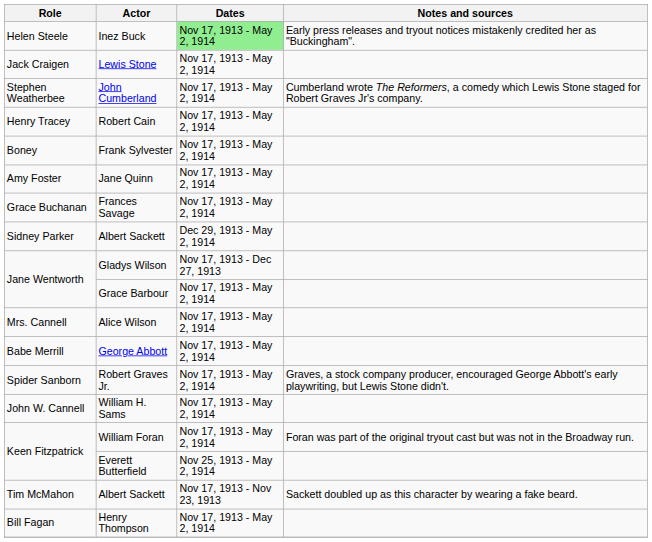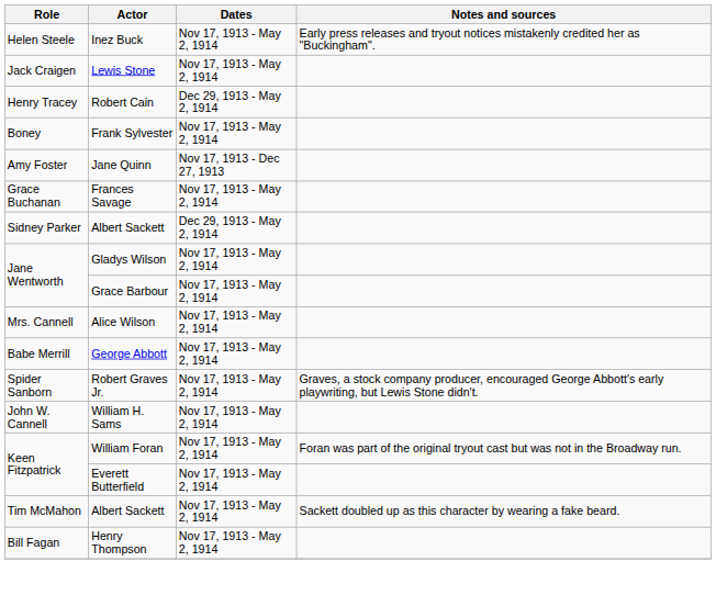Inez Buck | Dates: lightgreen background -> no background
- row: Stephen Weatherbee | John Cumberland | Nov 17, 1913 - May 2, 1914 | Cumberland wrote The Reformers, a comedy which Lewis Stone staged for Robert Graves Jr's company.
Robert Cain | Dates: Nov 17, 1913 - May 2, 1914 -> Dec 29, 1913 - May 2, 1914
Jane Quinn | Dates: Nov 17, 1913 - May 2, 1914 -> Nov 17, 1913 - Dec 27, 1913
Gladys Wilson | Dates: Nov 17, 1913 - Dec 27, 1913 -> Nov 17, 1913 - May 2, 1914
Everett Butterfield | Dates: Nov 25, 1913 - May 2, 1914 -> Nov 17, 1913 - May 2, 1914
Tim McMahon / Albert Sackett | Dates: Nov 17, 1913 - Nov 23, 1913 -> Nov 17, 1913 - May 2, 1914
